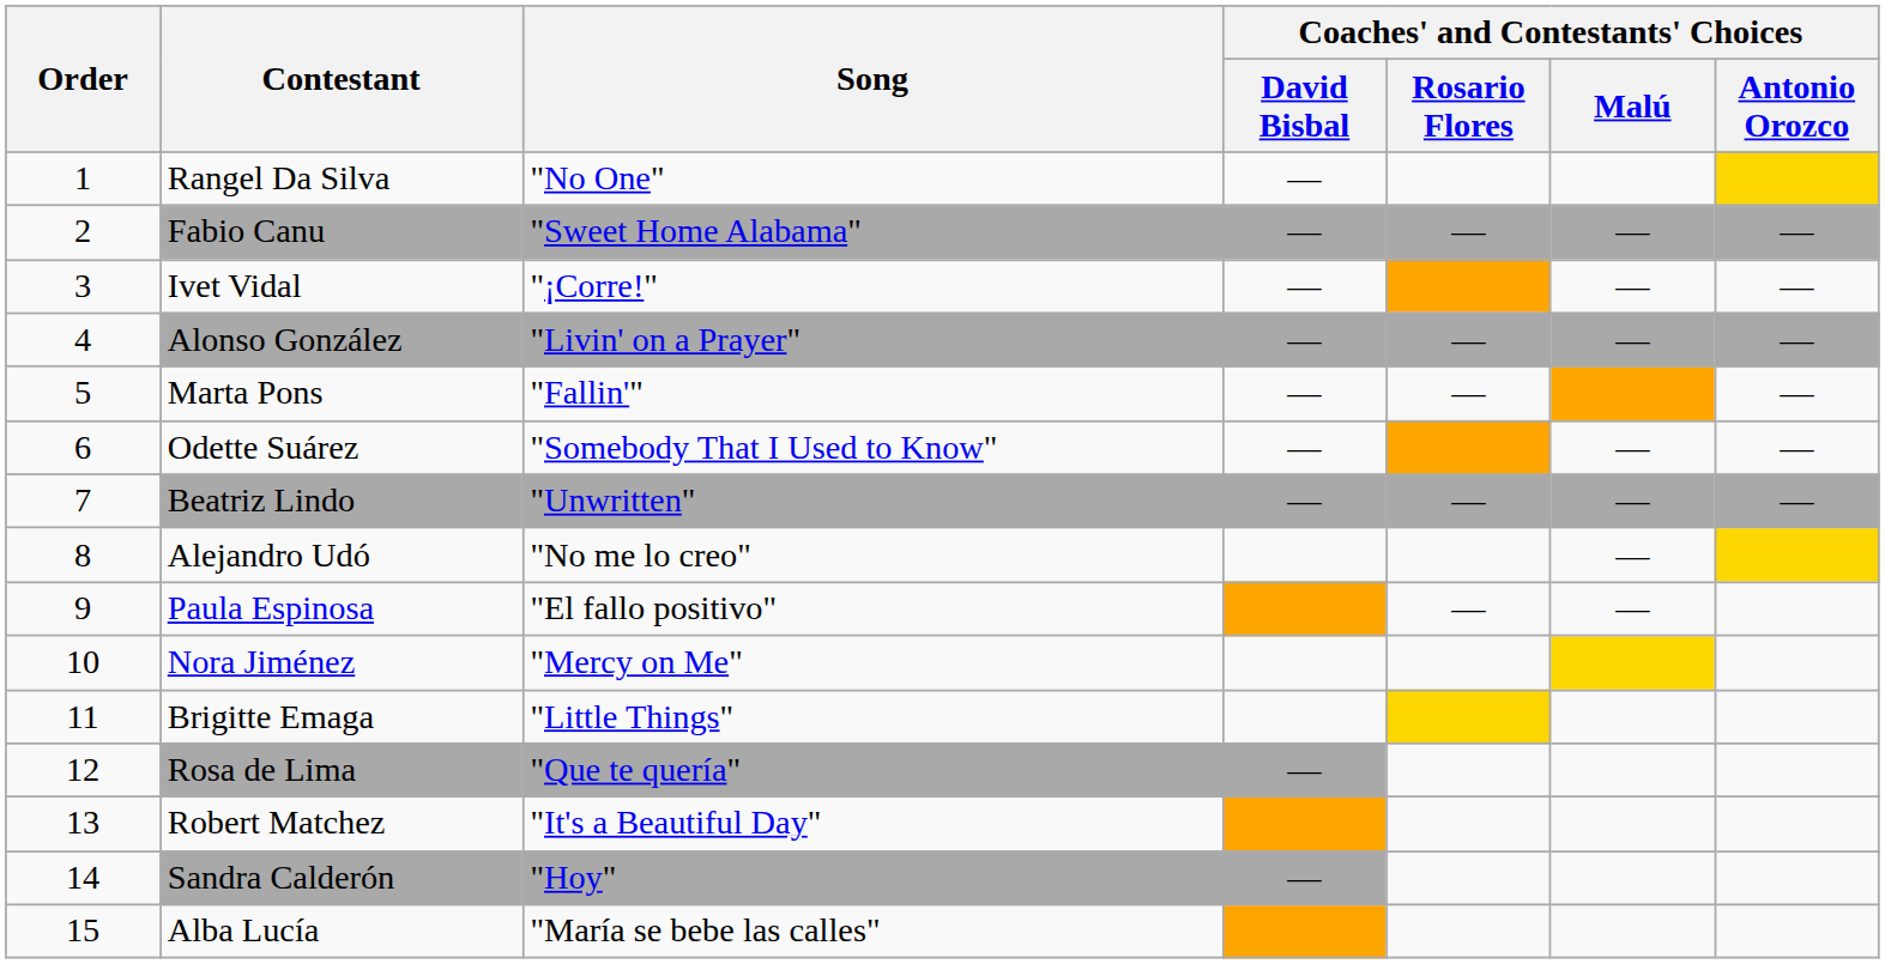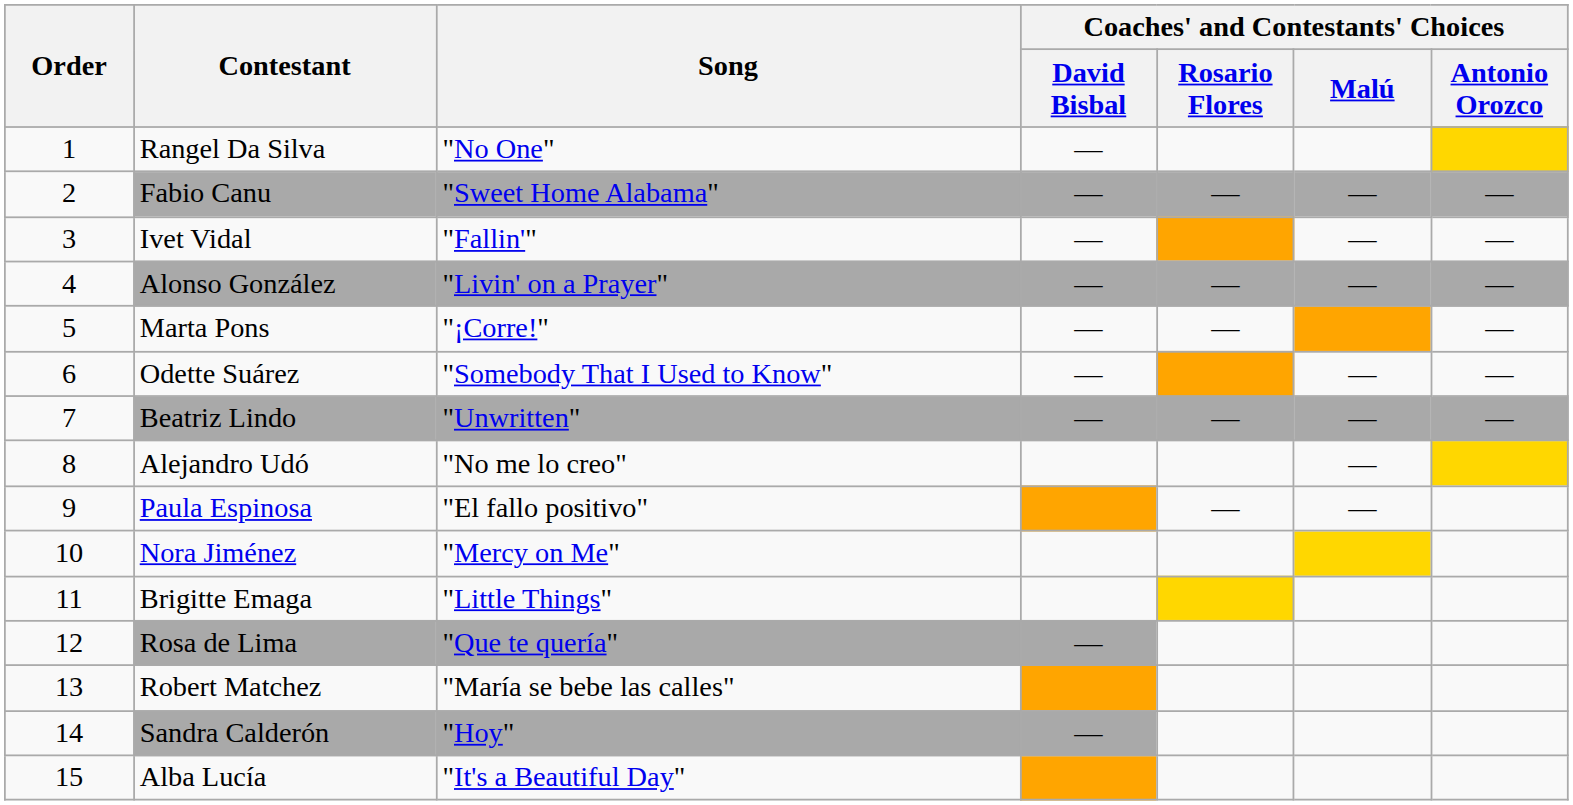Ivet Vidal | Song: "¡Corre!" -> "Fallin'"
Marta Pons | Song: "Fallin'" -> "¡Corre!"
Robert Matchez | Song: "It's a Beautiful Day" -> "María se bebe las calles"
Alba Lucía | Song: "María se bebe las calles" -> "It's a Beautiful Day"
